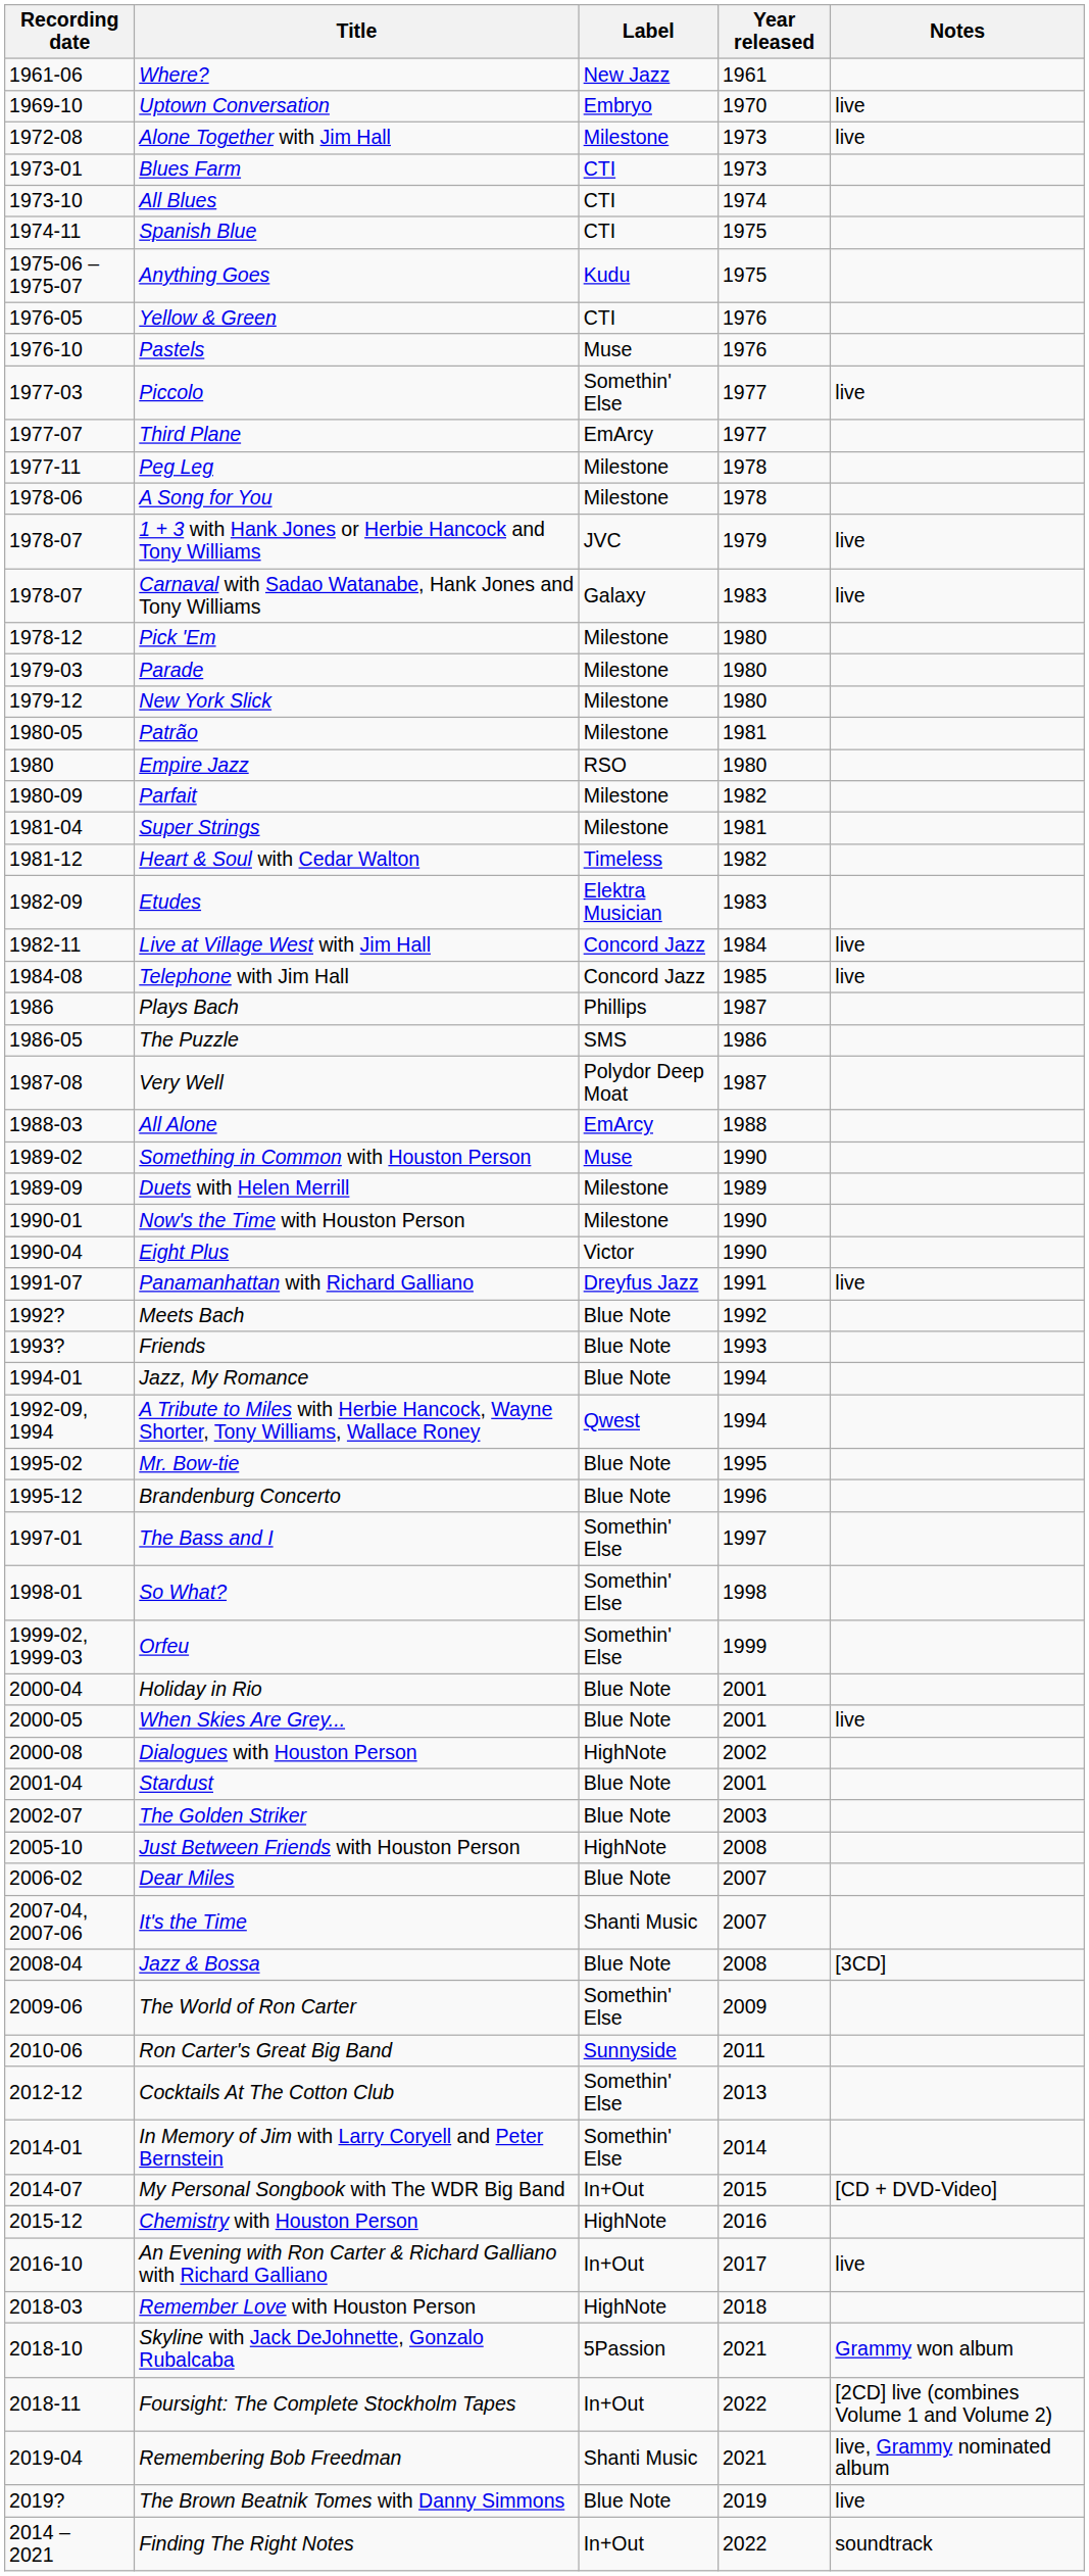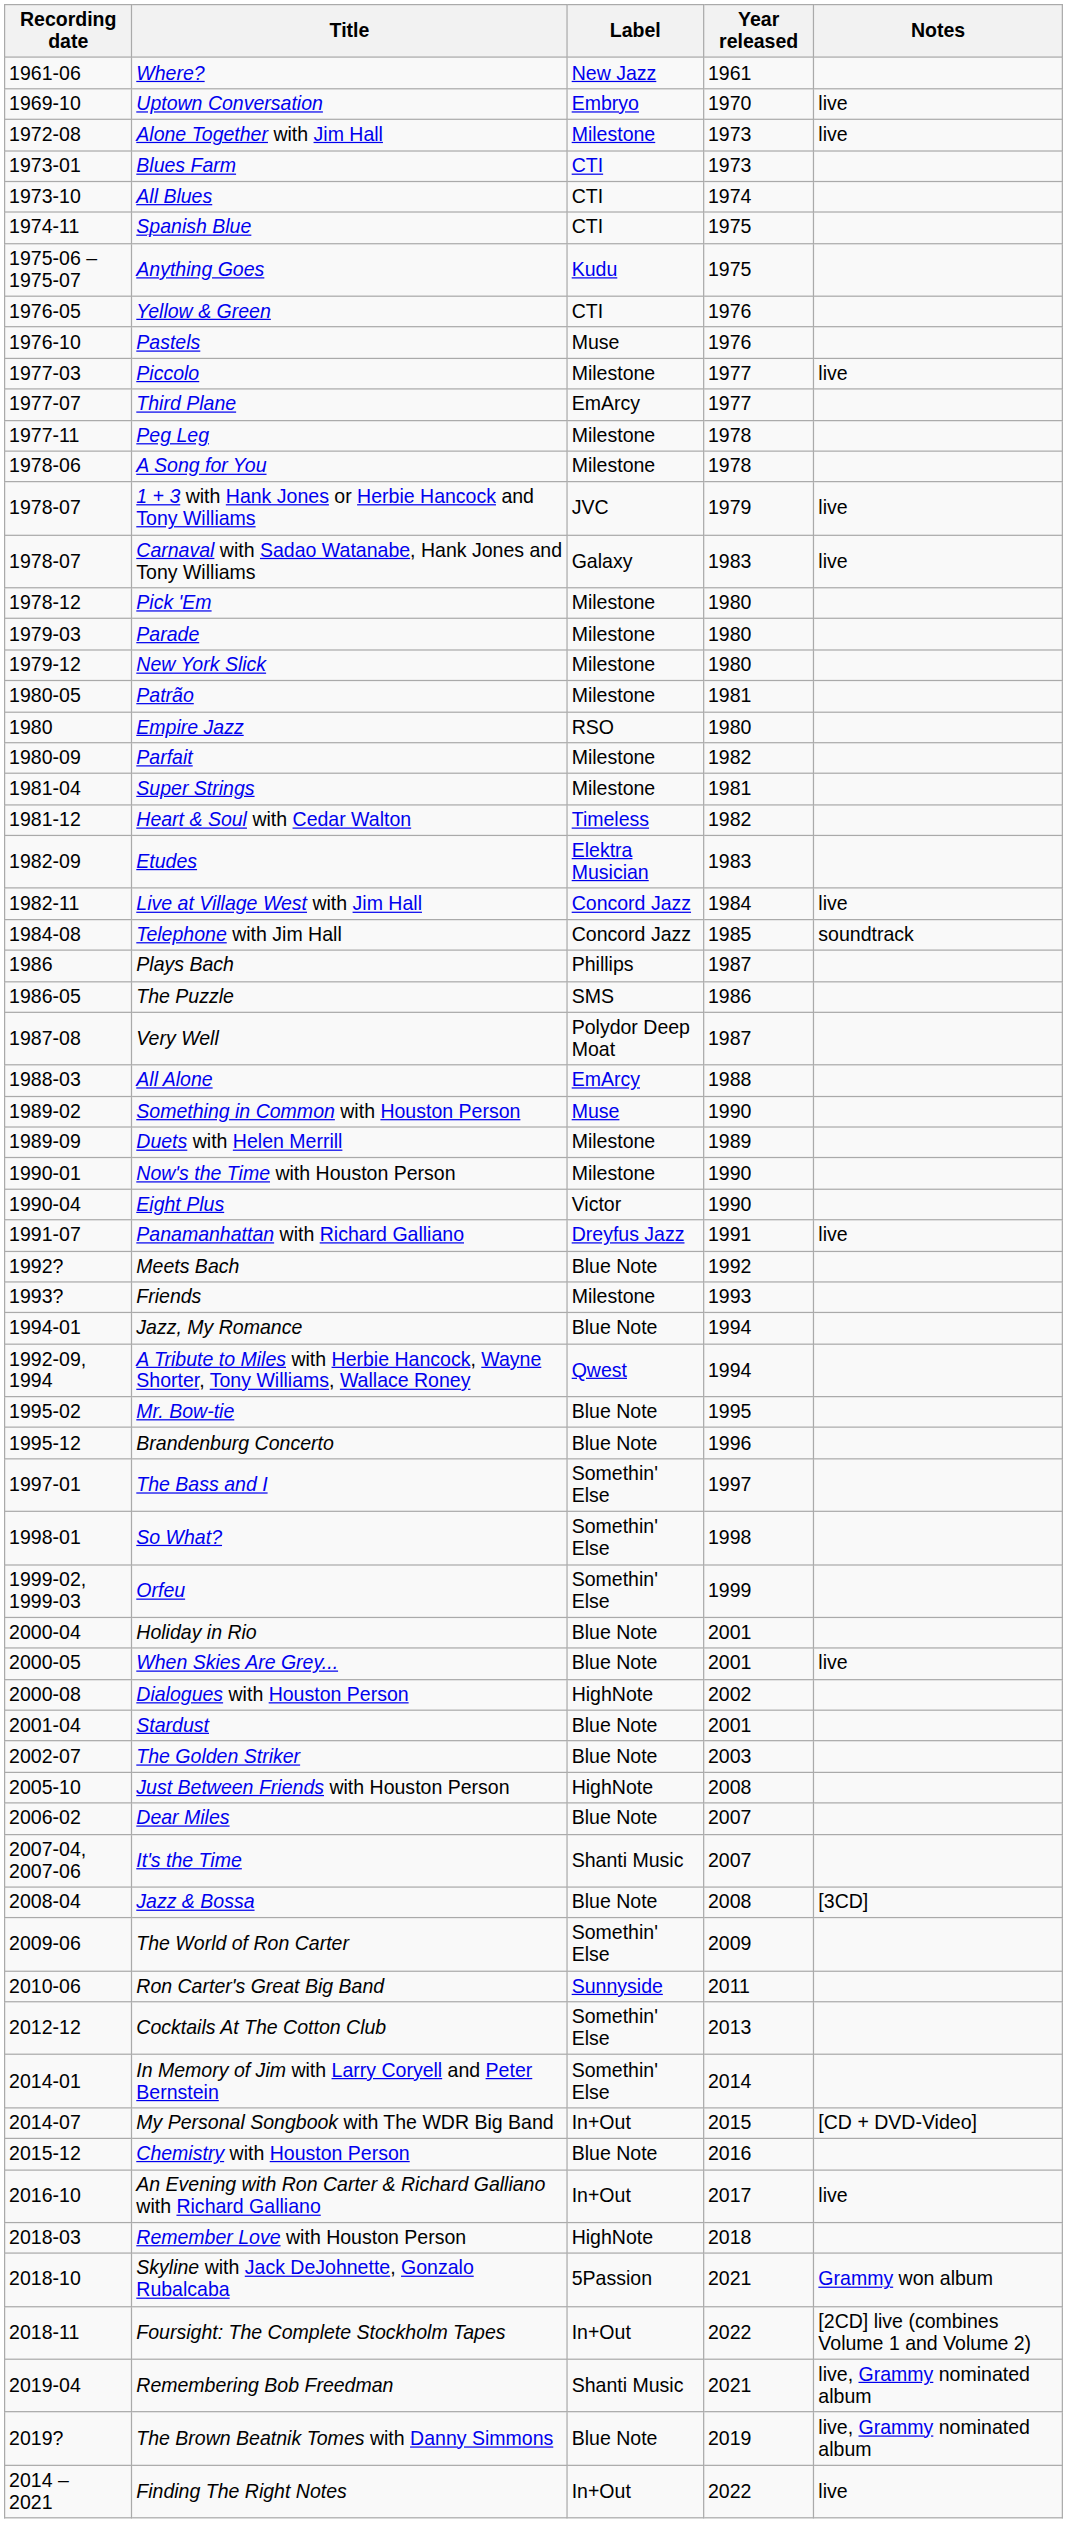Piccolo | Label: Somethin' Else -> Milestone
Telephone with Jim Hall | Notes: live -> soundtrack
Friends | Label: Blue Note -> Milestone
Chemistry with Houston Person | Label: HighNote -> Blue Note
The Brown Beatnik Tomes with Danny Simmons | Notes: live -> live, Grammy nominated album
Finding The Right Notes | Notes: soundtrack -> live
